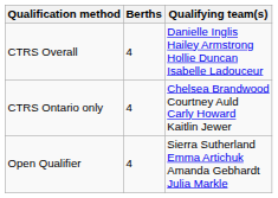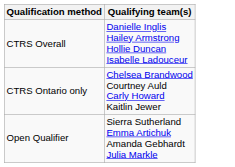- column: Berths | 4 | 4 | 4
